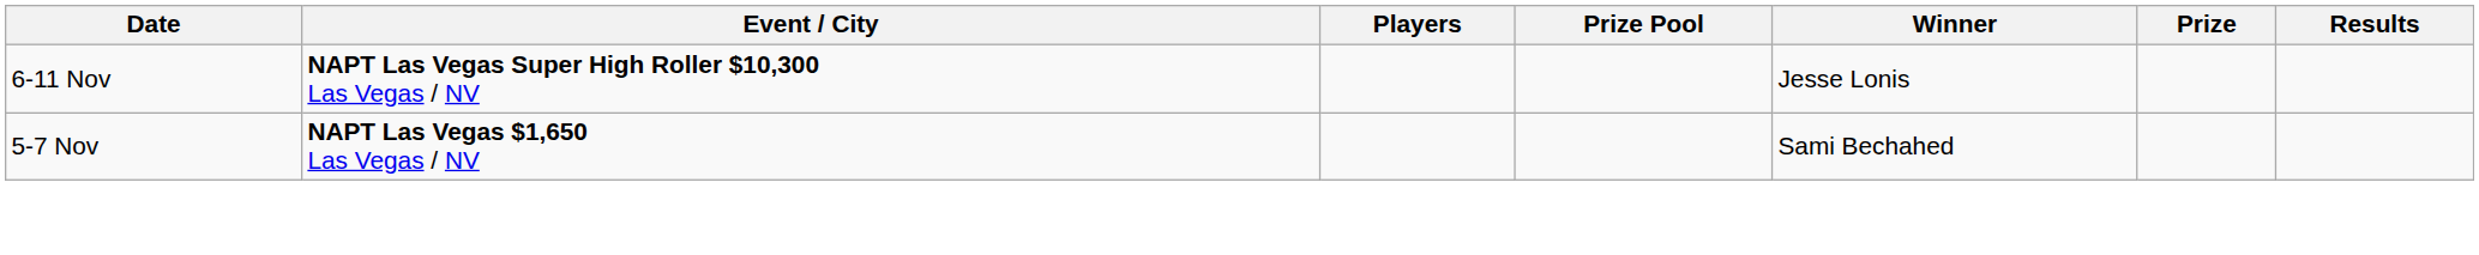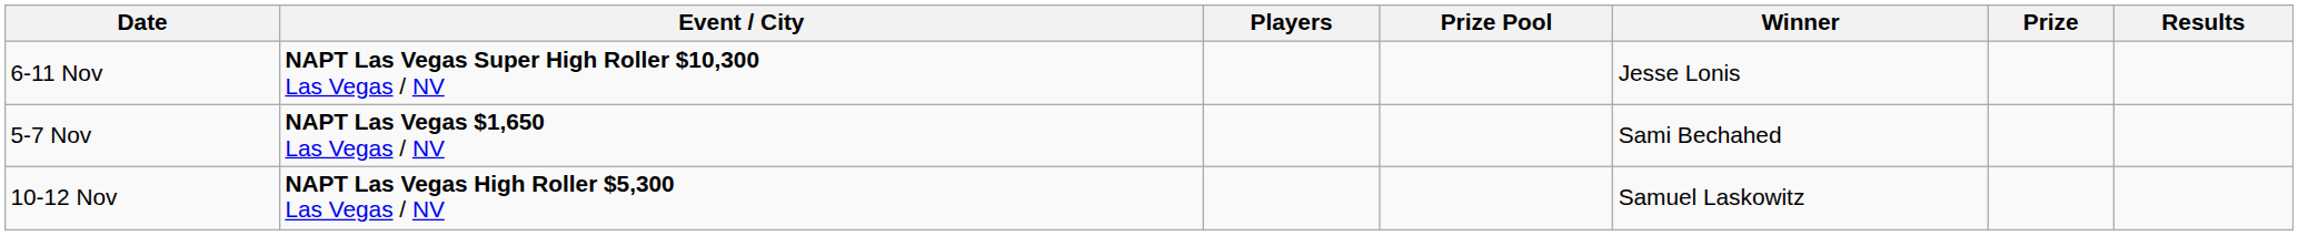+ row: 10-12 Nov | NAPT Las Vegas High Roller $5,300 Las Vegas / NV | Samuel Laskowitz
